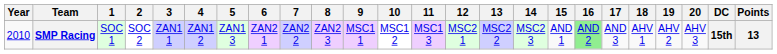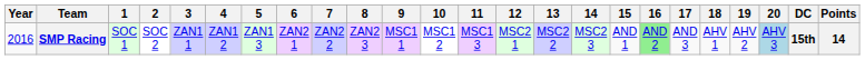SMP Racing | Year: 2010 -> 2016
SMP Racing | 20: no background -> lightblue background
SMP Racing | Points: 13 -> 14
